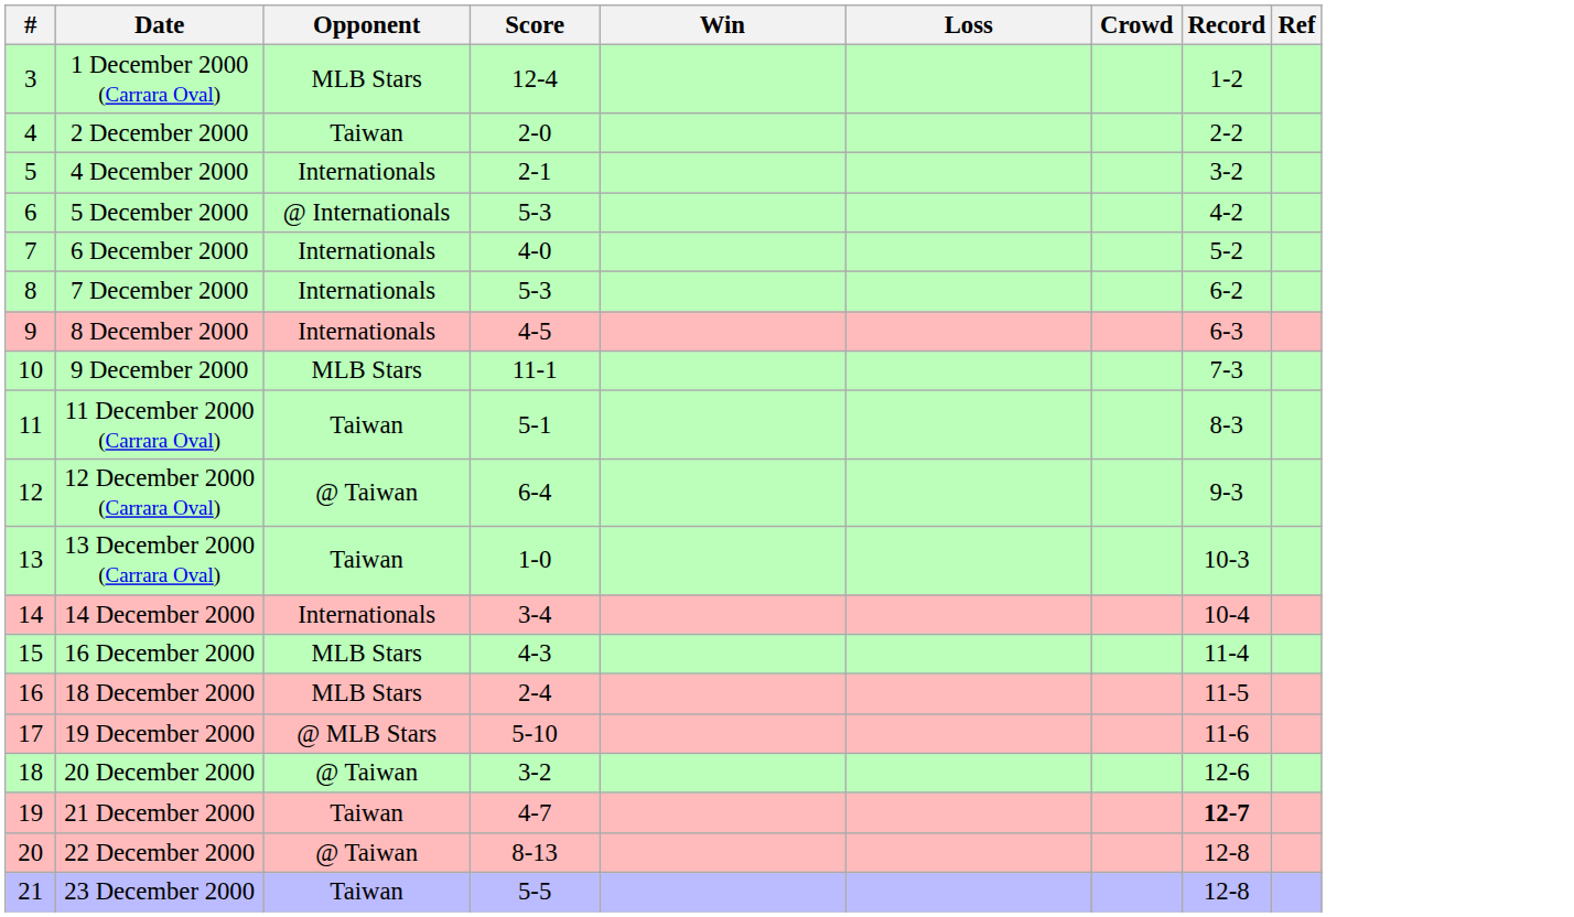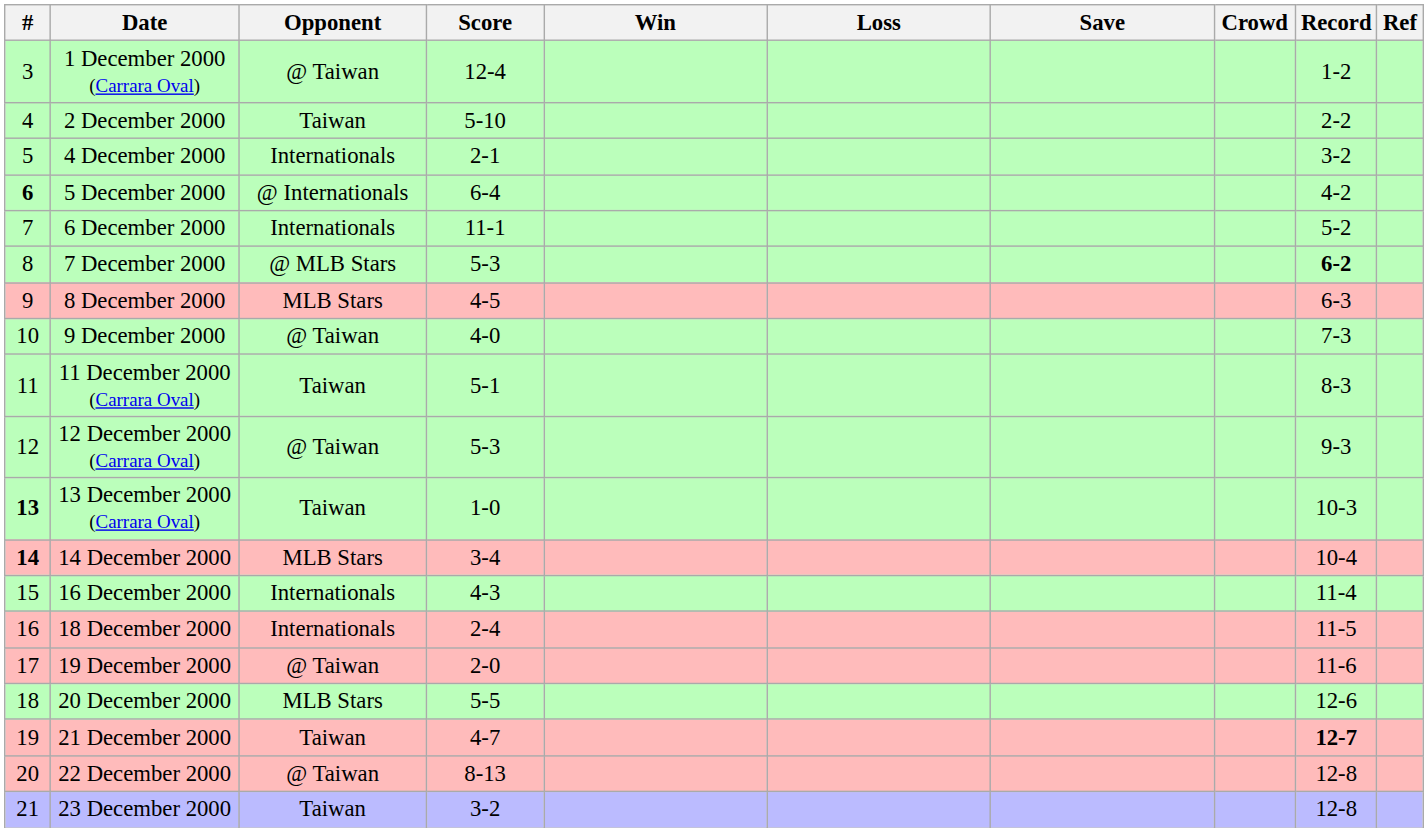+ column: Save
1 December 2000 (Carrara Oval) | Opponent: MLB Stars -> @ Taiwan
2 December 2000 | Score: 2-0 -> 5-10
5 December 2000 | #: normal -> bold
5 December 2000 | Score: 5-3 -> 6-4
6 December 2000 | Score: 4-0 -> 11-1
7 December 2000 | Opponent: Internationals -> @ MLB Stars
7 December 2000 | Record: normal -> bold
8 December 2000 | Opponent: Internationals -> MLB Stars
9 December 2000 | Opponent: MLB Stars -> @ Taiwan
9 December 2000 | Score: 11-1 -> 4-0
12 December 2000 (Carrara Oval) | Score: 6-4 -> 5-3
13 December 2000 (Carrara Oval) | #: normal -> bold
14 December 2000 | #: normal -> bold
14 December 2000 | Opponent: Internationals -> MLB Stars
16 December 2000 | Opponent: MLB Stars -> Internationals
18 December 2000 | Opponent: MLB Stars -> Internationals
19 December 2000 | Opponent: @ MLB Stars -> @ Taiwan
19 December 2000 | Score: 5-10 -> 2-0
20 December 2000 | Opponent: @ Taiwan -> MLB Stars
20 December 2000 | Score: 3-2 -> 5-5
23 December 2000 | Score: 5-5 -> 3-2
